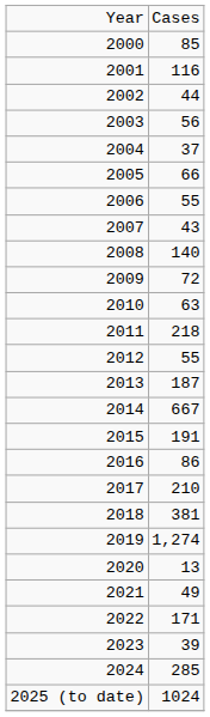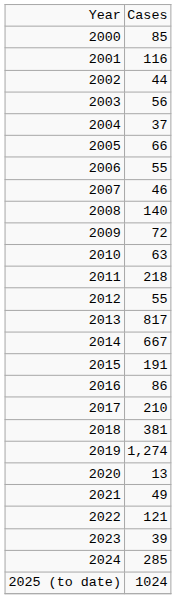2007 | column 2: 43 -> 46
2013 | column 2: 187 -> 817
2022 | column 2: 171 -> 121
